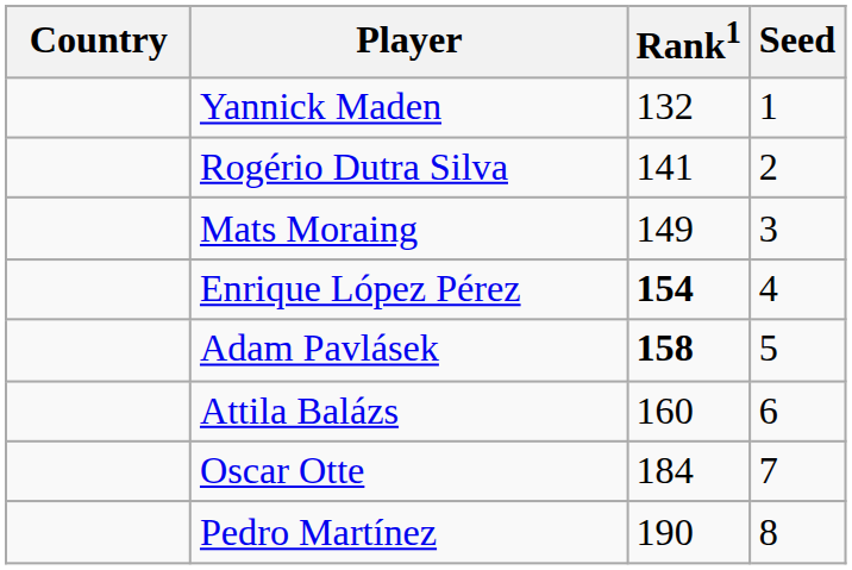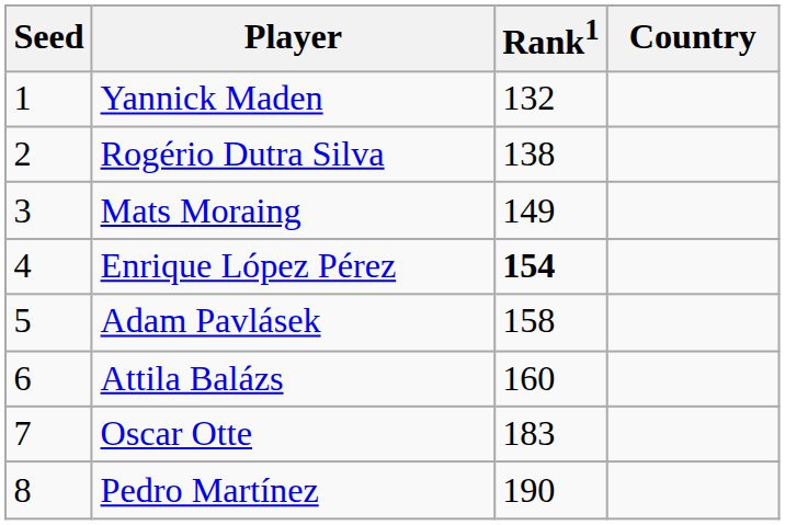columns swapped: Country <-> Seed
Rogério Dutra Silva | Rank1: 141 -> 138
Adam Pavlásek | Rank1: bold -> normal
Oscar Otte | Rank1: 184 -> 183
